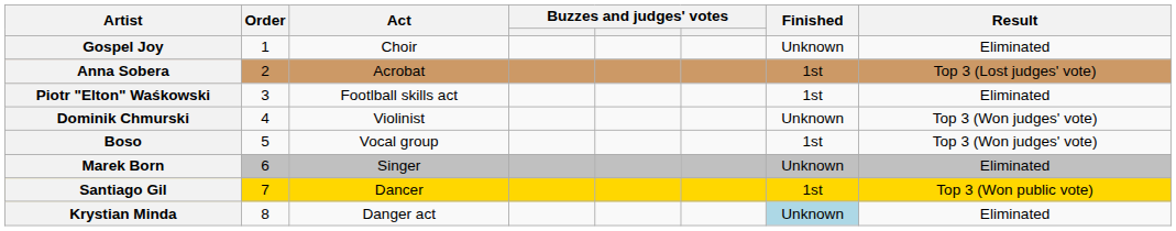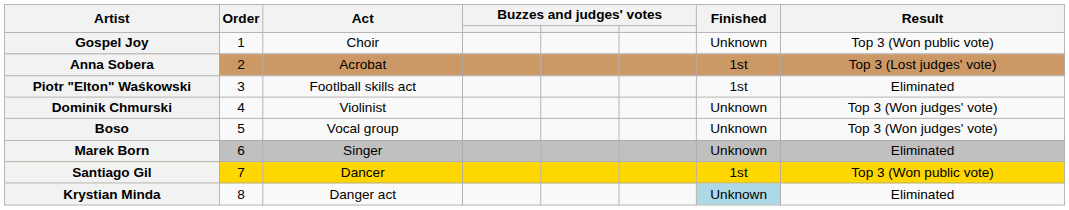Gospel Joy | Result: Eliminated -> Top 3 (Won public vote)
Boso | Finished: 1st -> Unknown
